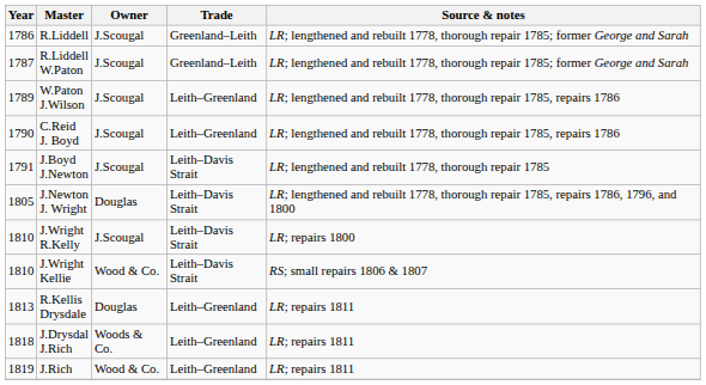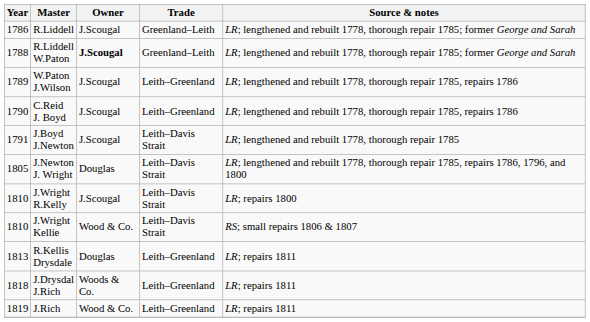R.Liddell W.Paton | Year: 1787 -> 1788
R.Liddell W.Paton | Owner: normal -> bold
